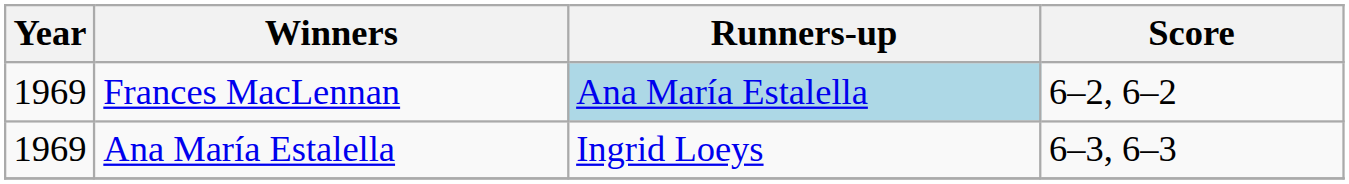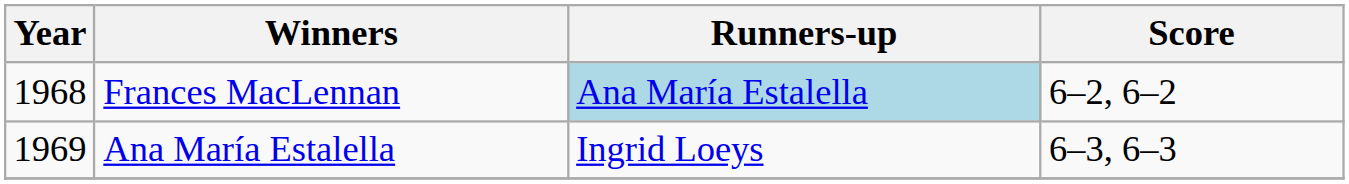Frances MacLennan | Year: 1969 -> 1968
